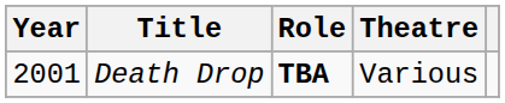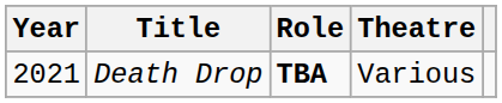Death Drop | Year: 2001 -> 2021
